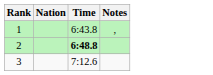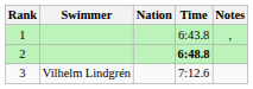+ column: Swimmer | Vilhelm Lindgrén
